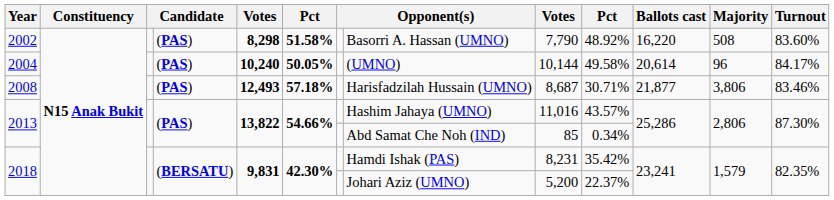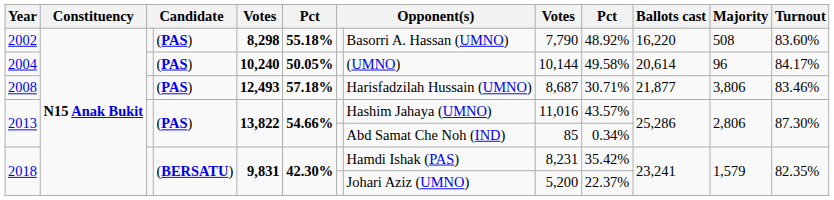2002 | column 6: 51.58% -> 55.18%
